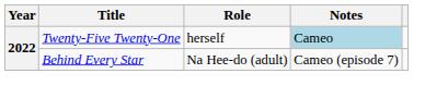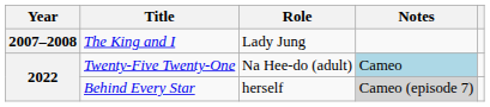+ row: 2007–2008 | The King and I | Lady Jung
Twenty-Five Twenty-One | Role: herself -> Na Hee-do (adult)
Behind Every Star | Role: Na Hee-do (adult) -> herself
Behind Every Star | Notes: no background -> lightgrey background
